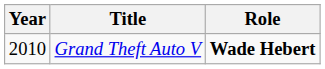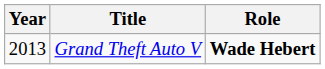Grand Theft Auto V | Year: 2010 -> 2013
